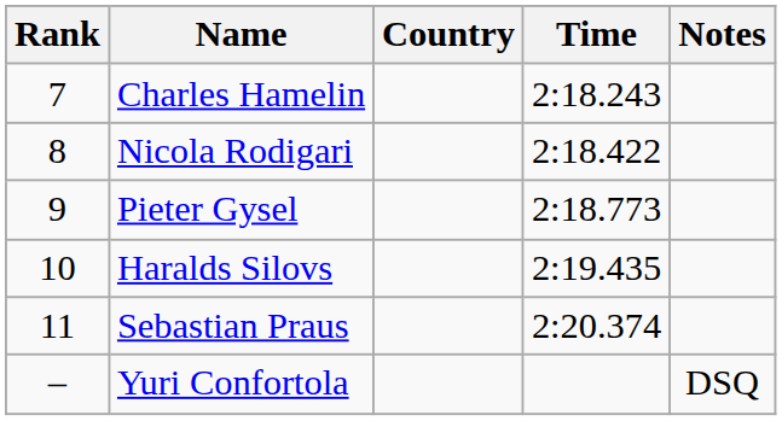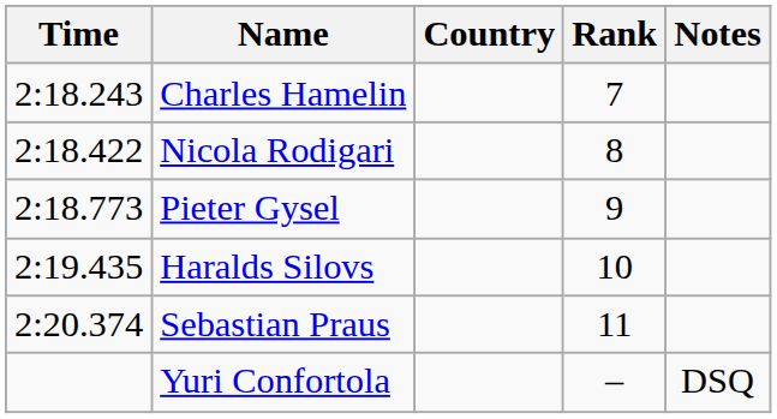columns swapped: Rank <-> Time
